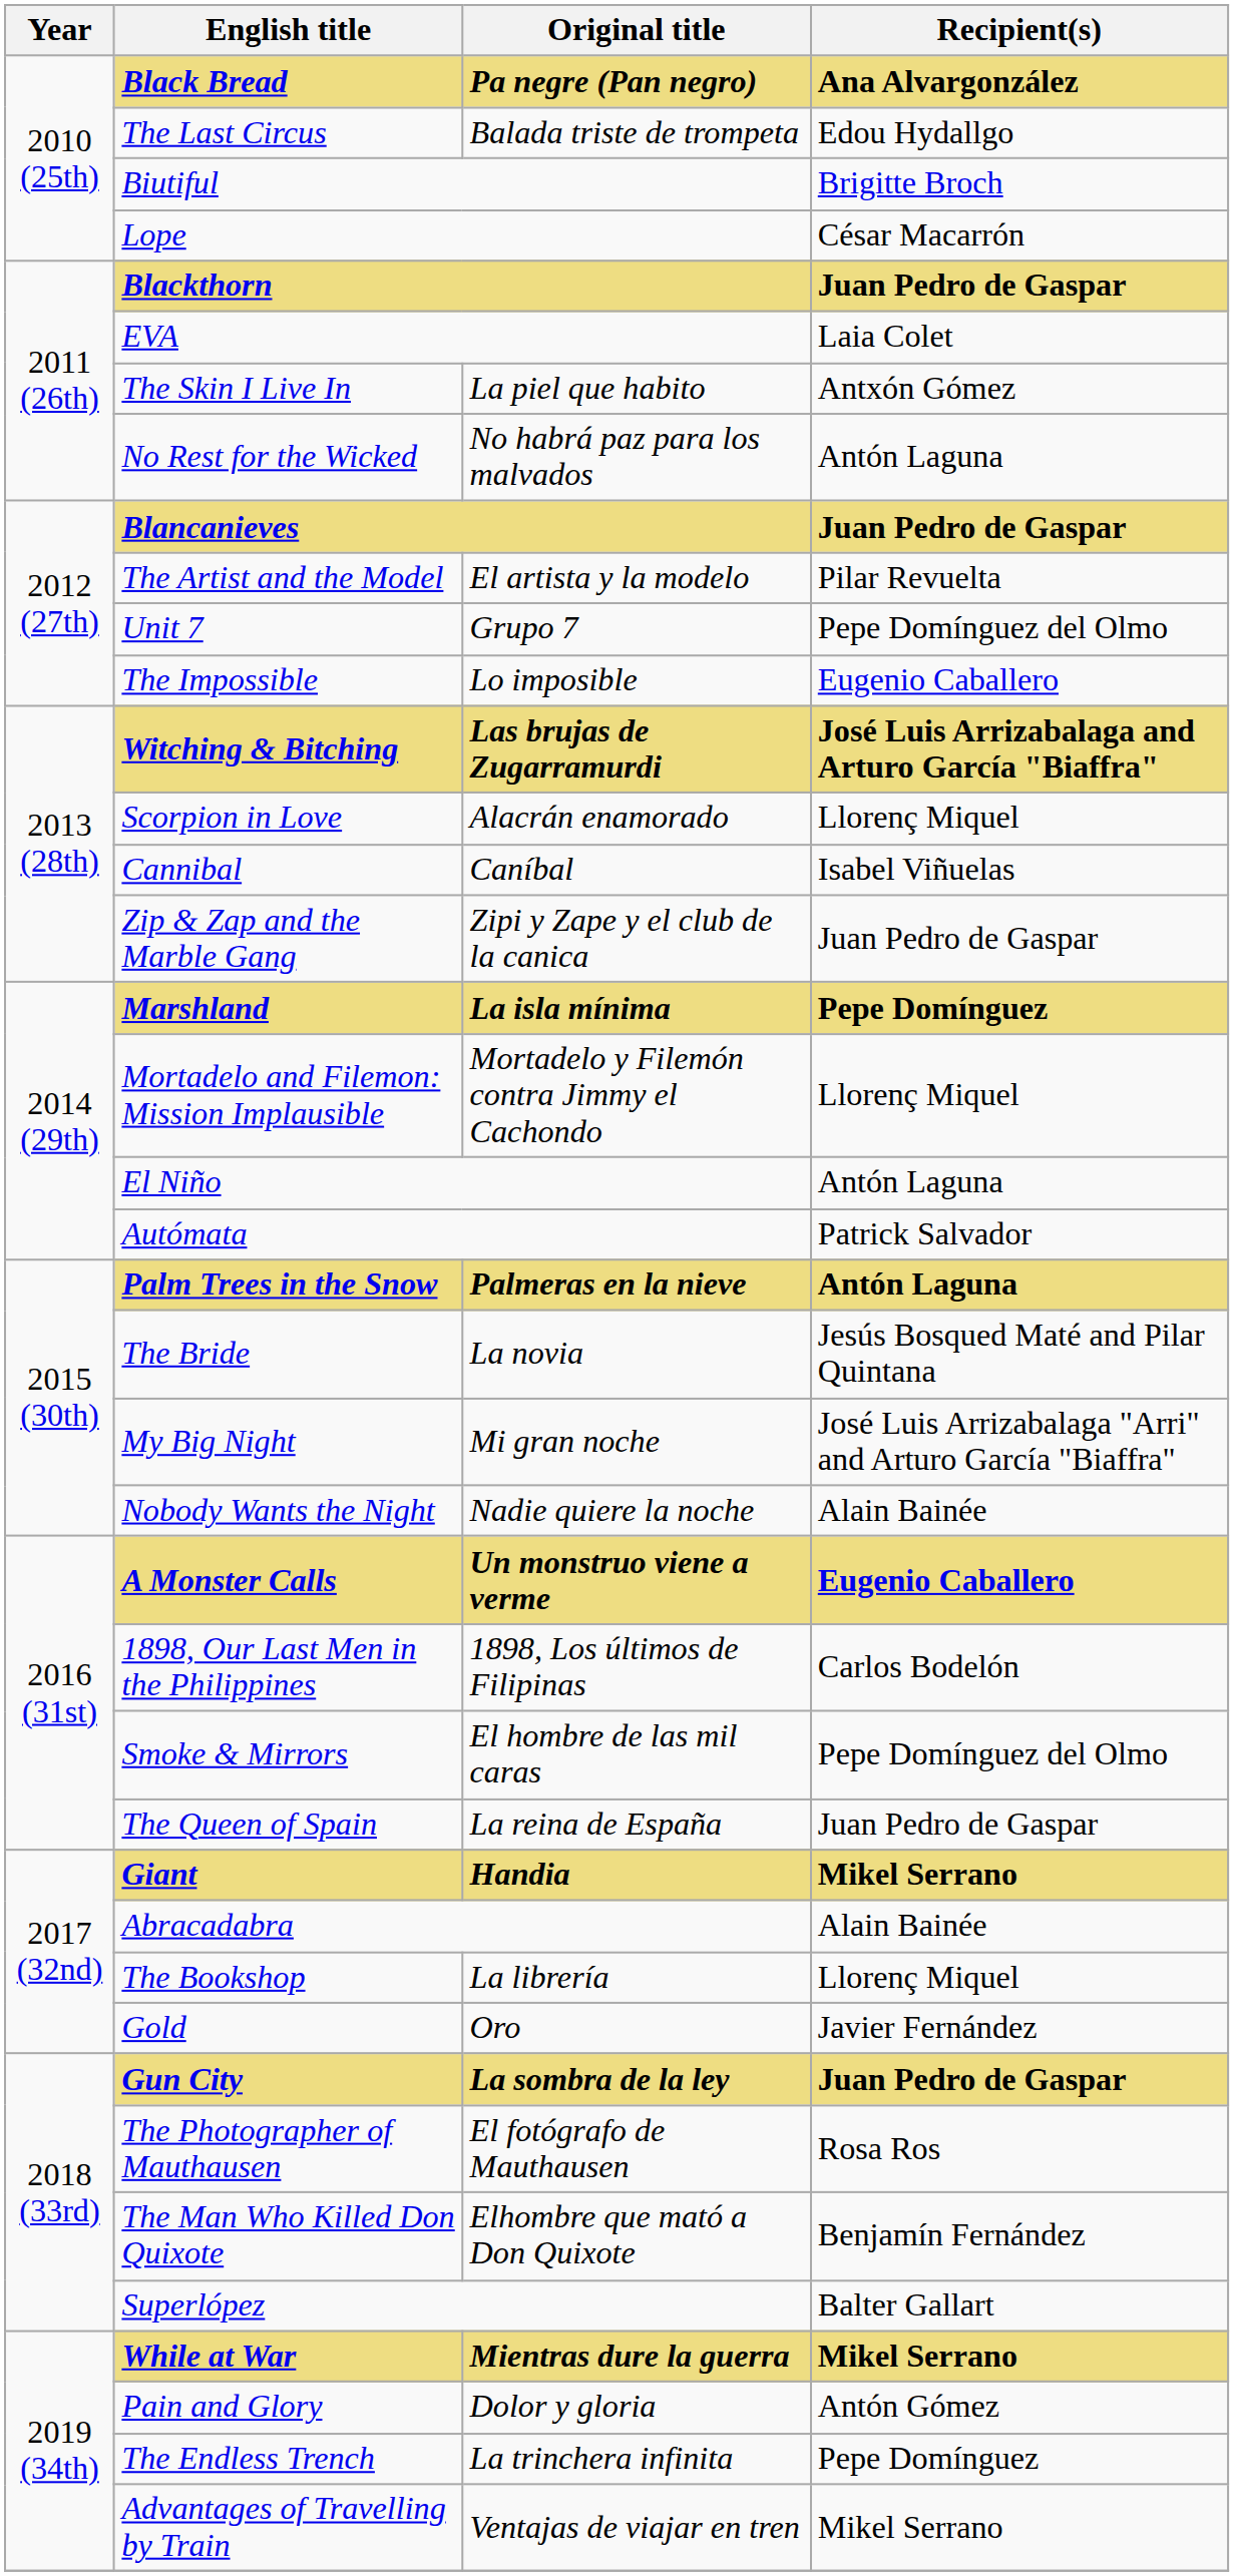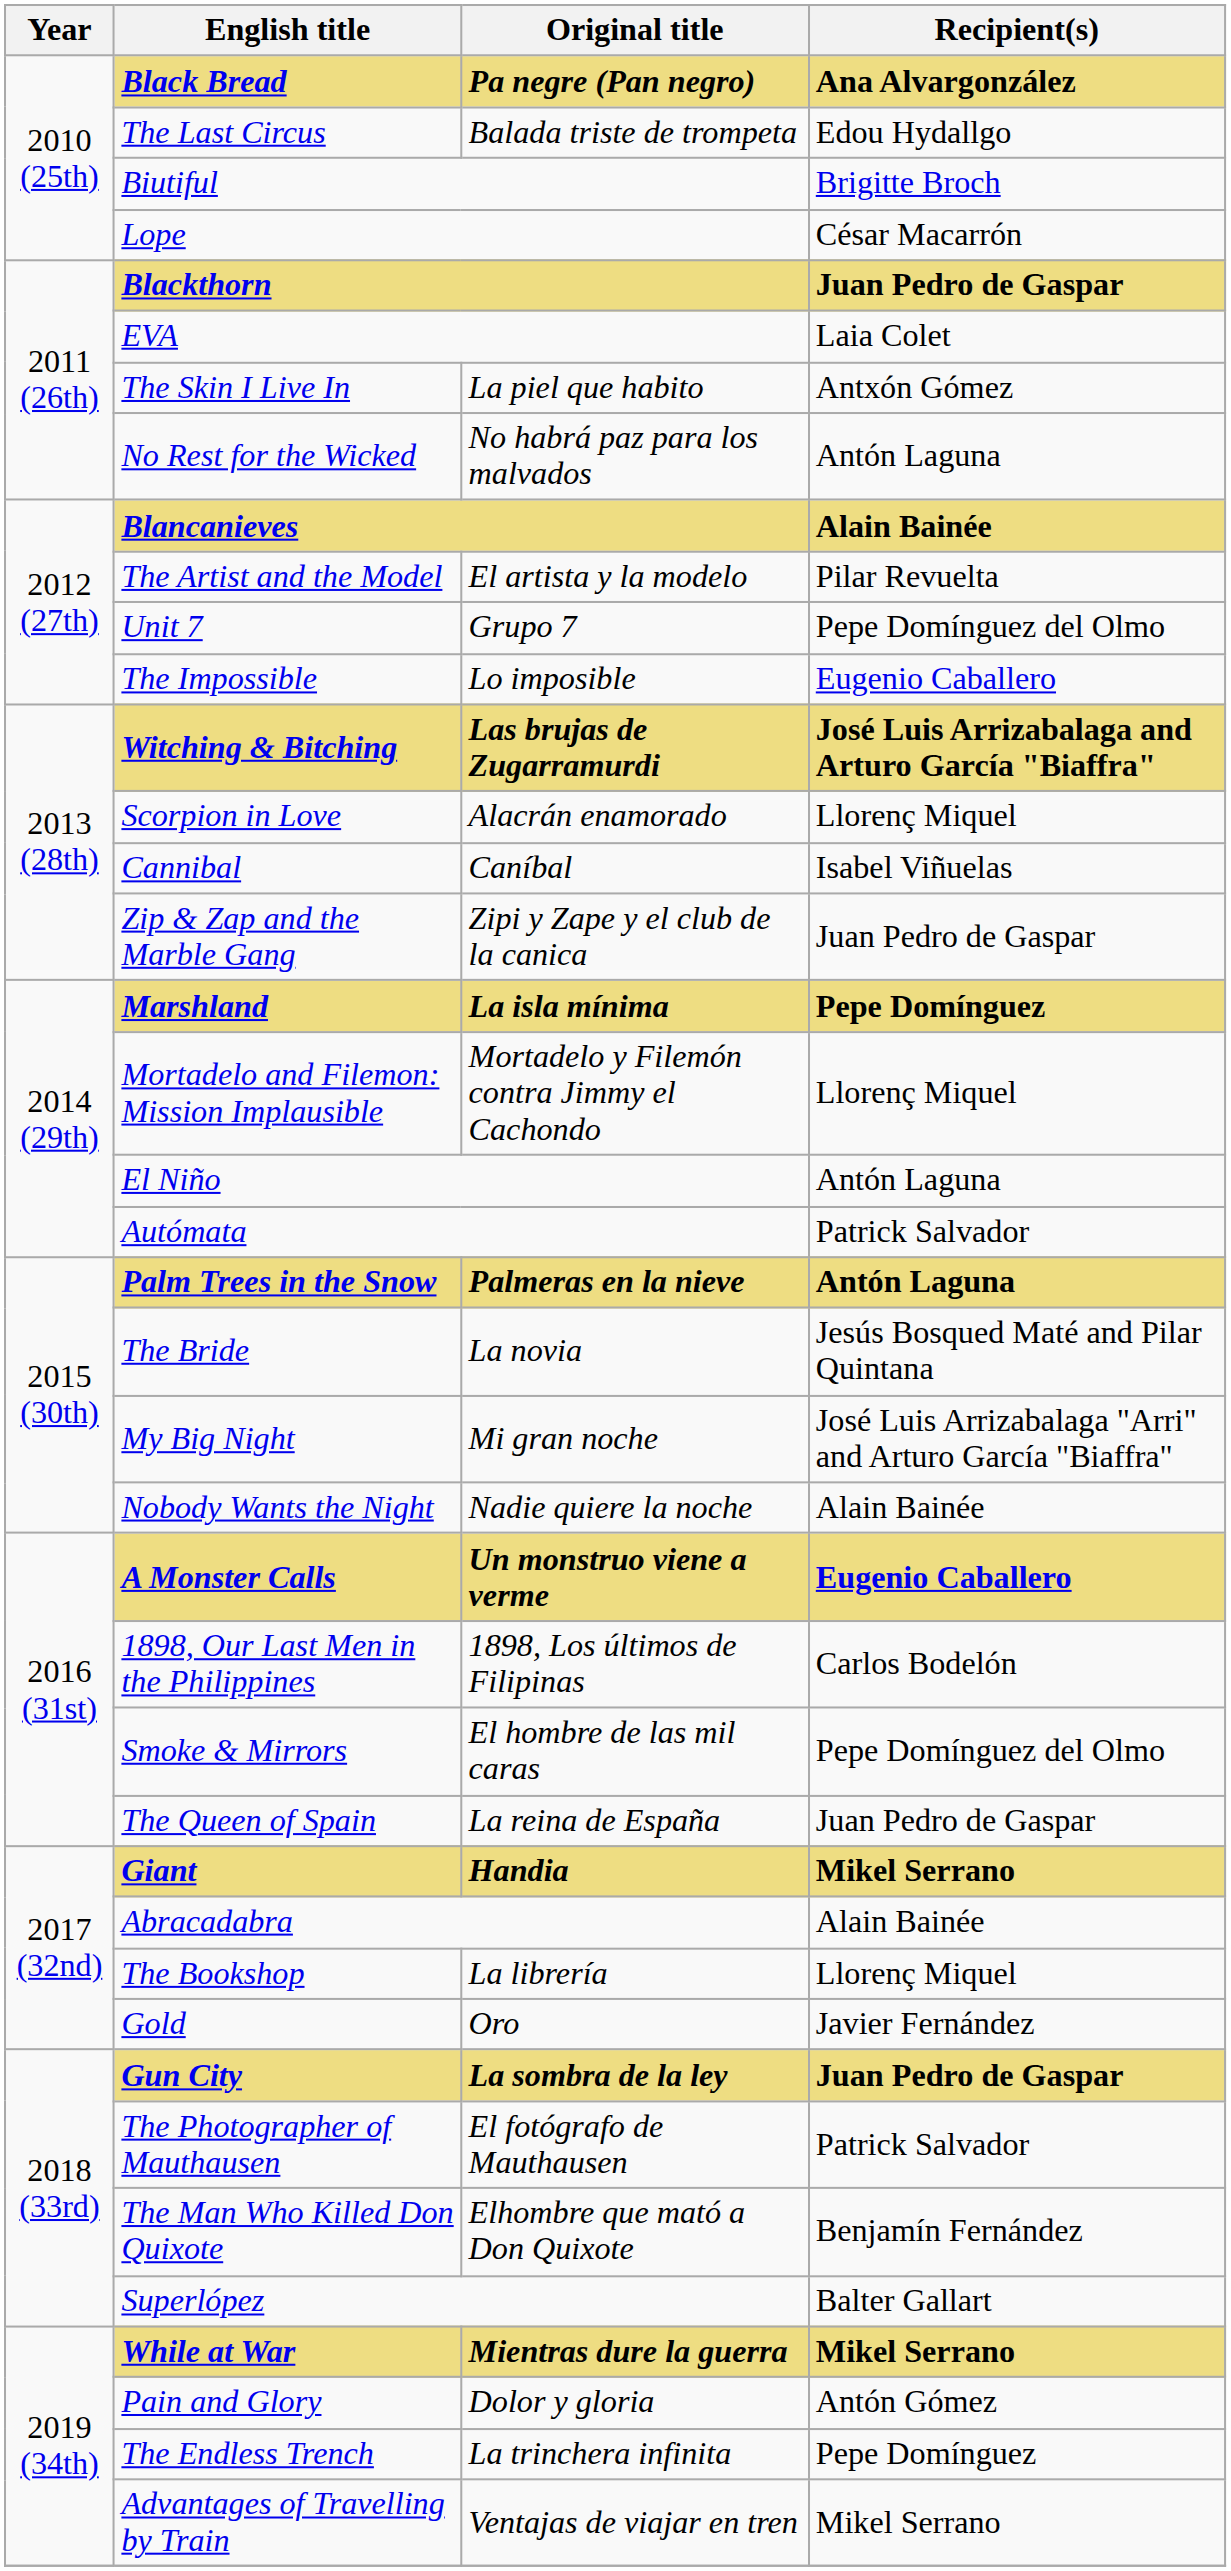Blancanieves | Recipient(s): Juan Pedro de Gaspar -> Alain Bainée
The Photographer of Mauthausen | Recipient(s): Rosa Ros -> Patrick Salvador
